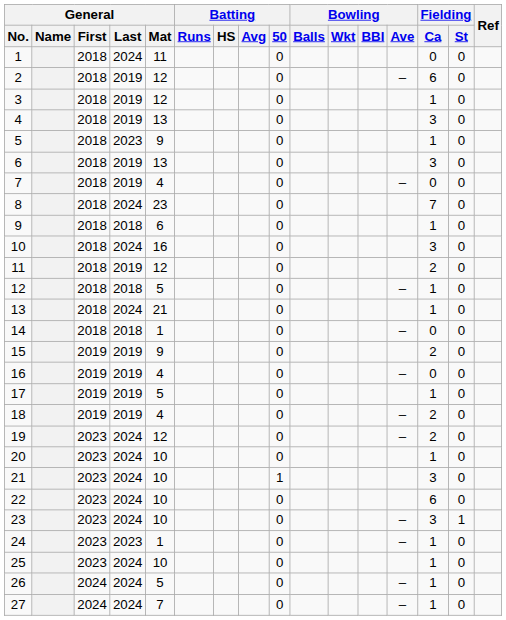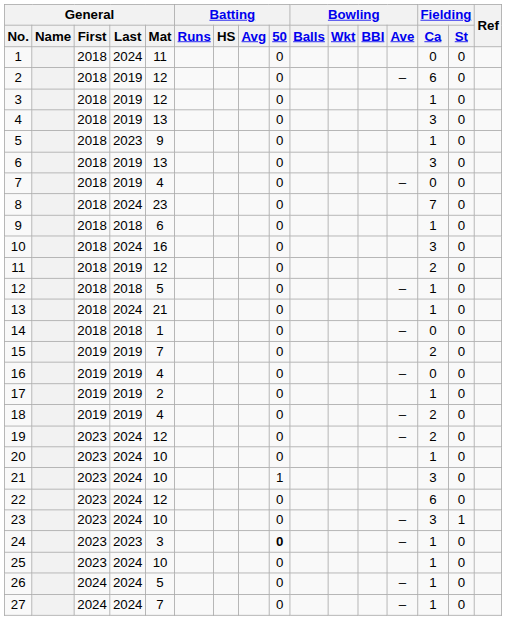15 | General / Mat: 9 -> 7
17 | General / Mat: 5 -> 2
22 | General / Mat: 10 -> 12
24 | General / Mat: 1 -> 3
24 | Batting / 50: normal -> bold
